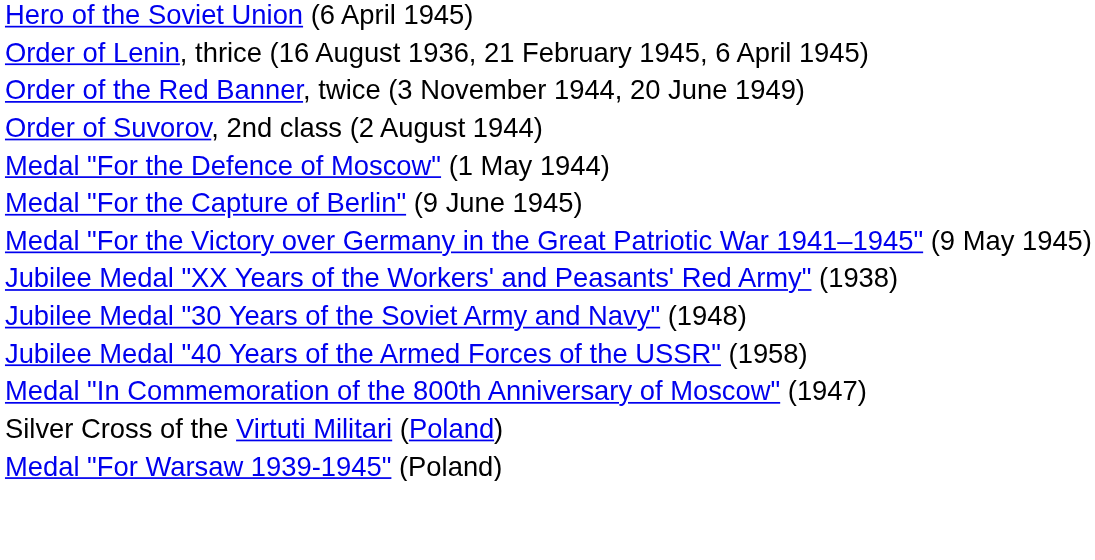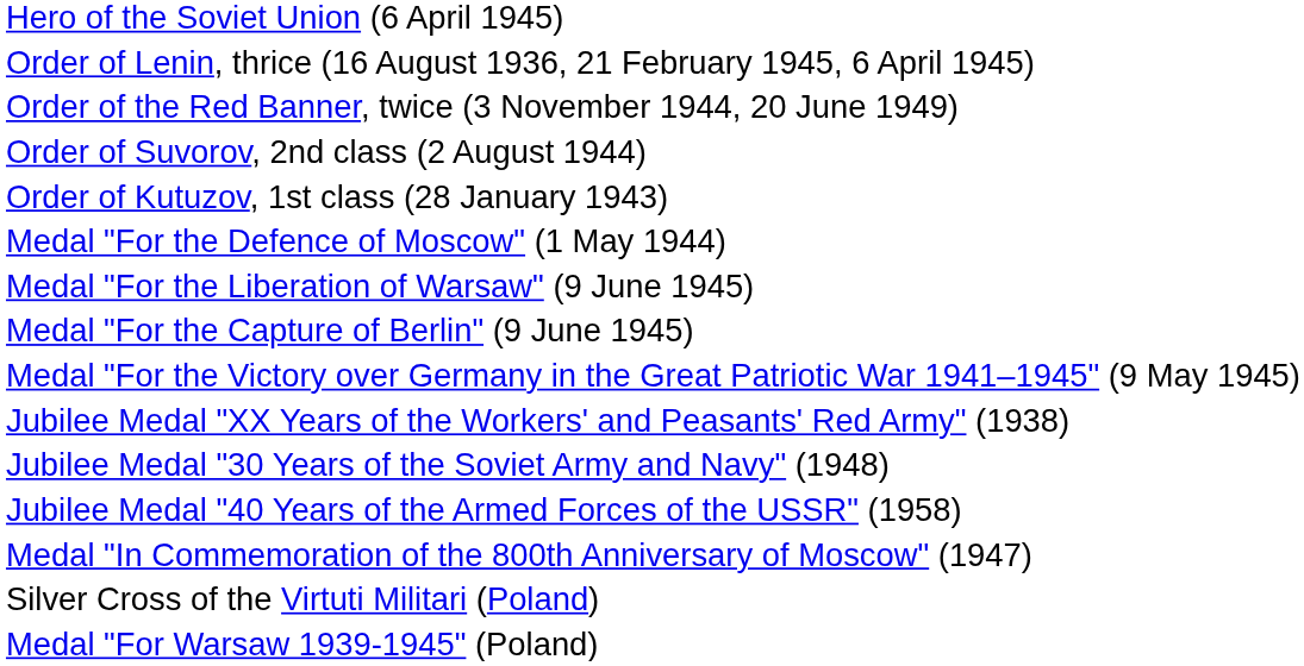+ row: Order of Kutuzov, 1st class (28 January 1943)
+ row: Medal "For the Liberation of Warsaw" (9 June 1945)
